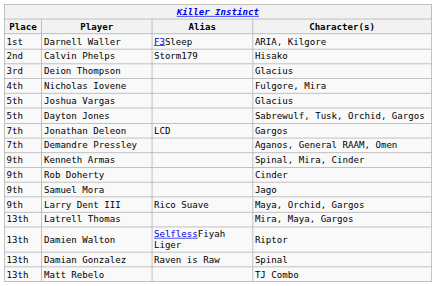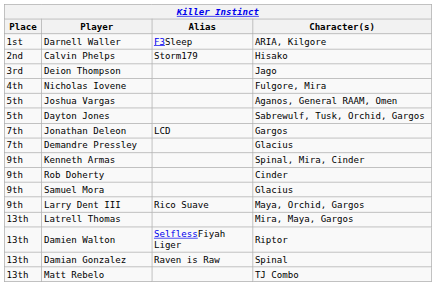Deion Thompson | Character(s): Glacius -> Jago
Joshua Vargas | Character(s): Glacius -> Aganos, General RAAM, Omen
Demandre Pressley | Character(s): Aganos, General RAAM, Omen -> Glacius
Samuel Mora | Character(s): Jago -> Glacius
